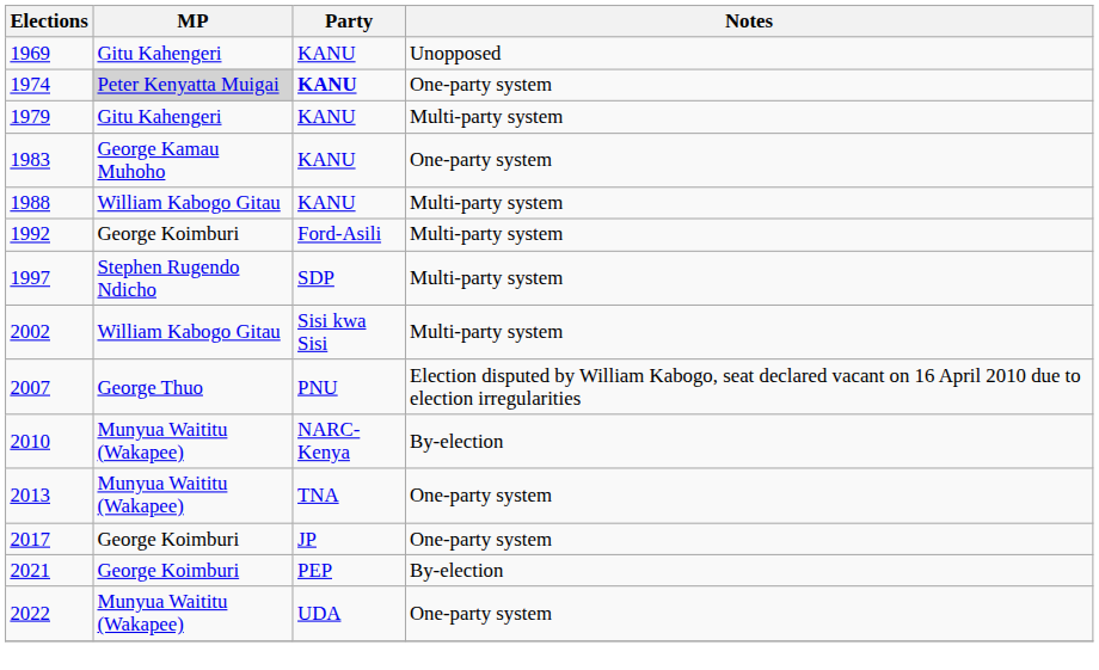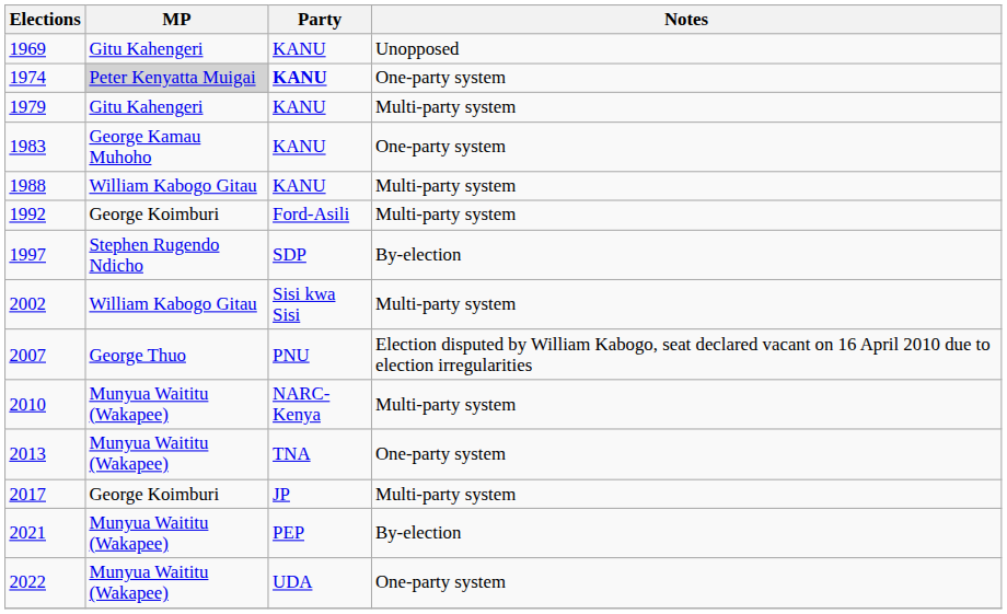1997 | Notes: Multi-party system -> By-election
2010 | Notes: By-election -> Multi-party system
2017 | Notes: One-party system -> Multi-party system
2021 | MP: George Koimburi -> Munyua Waititu (Wakapee)
